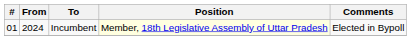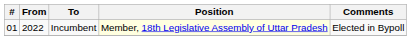Incumbent | From: 2024 -> 2022
